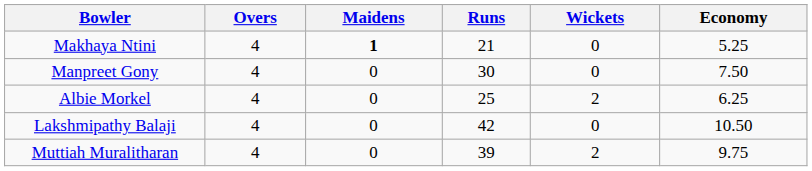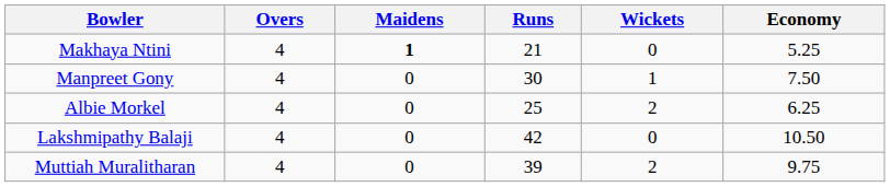Manpreet Gony | Wickets: 0 -> 1
